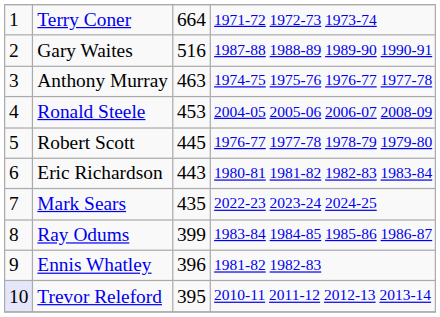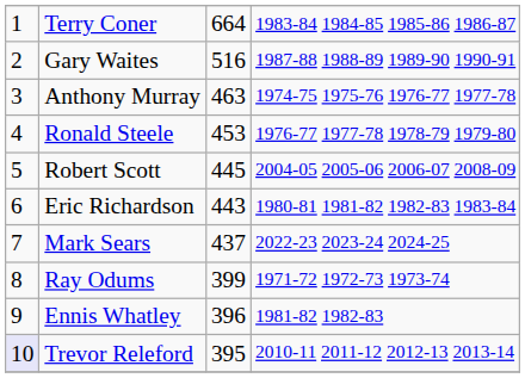Terry Coner | column 4: 1971-72 1972-73 1973-74 -> 1983-84 1984-85 1985-86 1986-87
Ronald Steele | column 4: 2004-05 2005-06 2006-07 2008-09 -> 1976-77 1977-78 1978-79 1979-80
Robert Scott | column 4: 1976-77 1977-78 1978-79 1979-80 -> 2004-05 2005-06 2006-07 2008-09
Mark Sears | column 3: 435 -> 437
Ray Odums | column 4: 1983-84 1984-85 1985-86 1986-87 -> 1971-72 1972-73 1973-74
